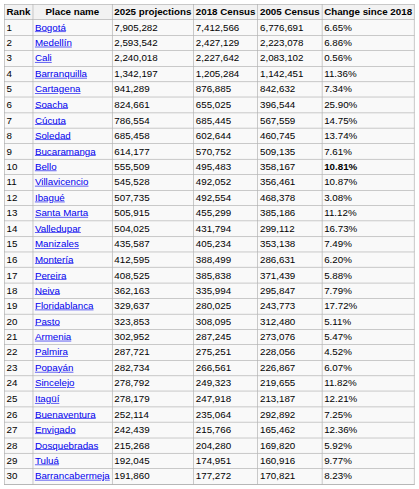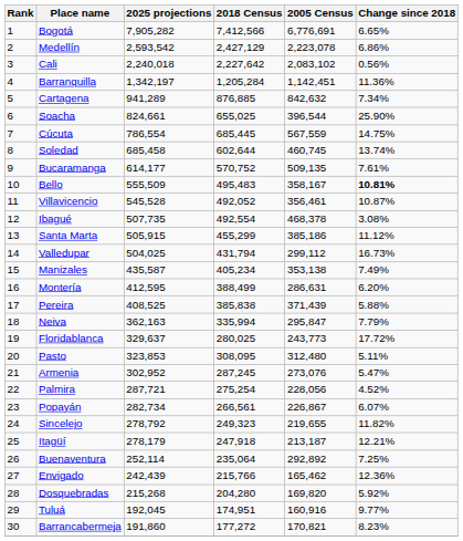Palmira | 2018 Census: 275,251 -> 275,254
